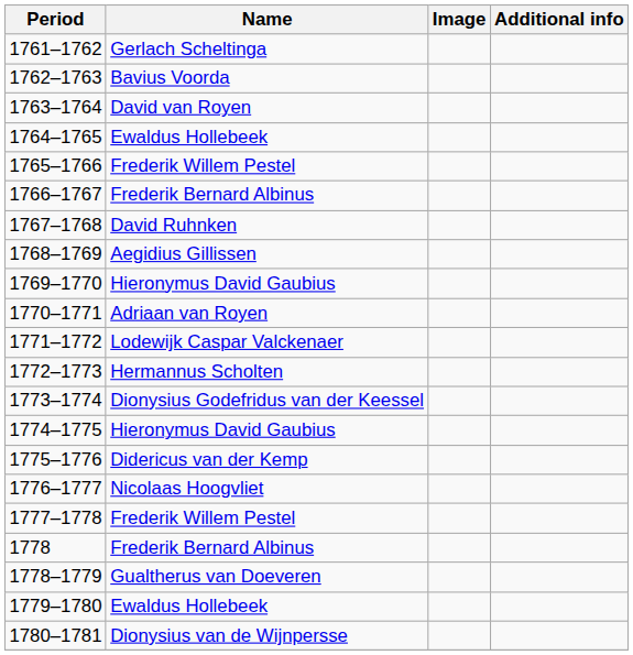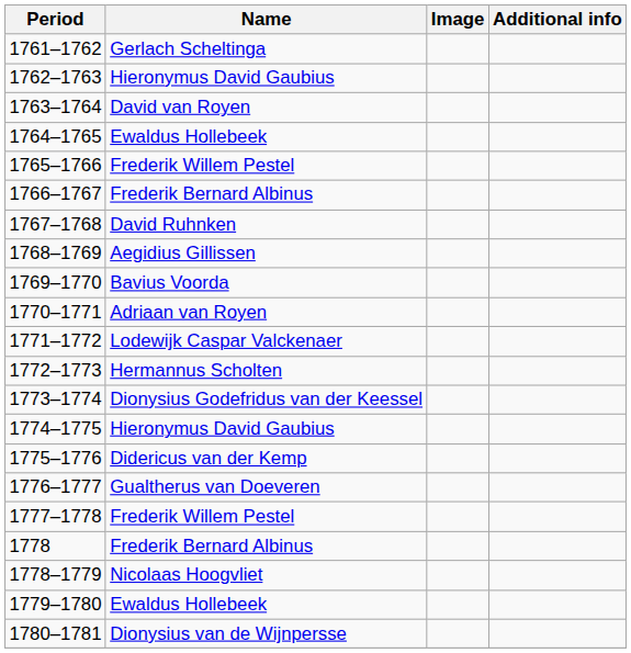1762–1763 | Name: Bavius Voorda -> Hieronymus David Gaubius
1769–1770 | Name: Hieronymus David Gaubius -> Bavius Voorda
1776–1777 | Name: Nicolaas Hoogvliet -> Gualtherus van Doeveren
1778–1779 | Name: Gualtherus van Doeveren -> Nicolaas Hoogvliet
